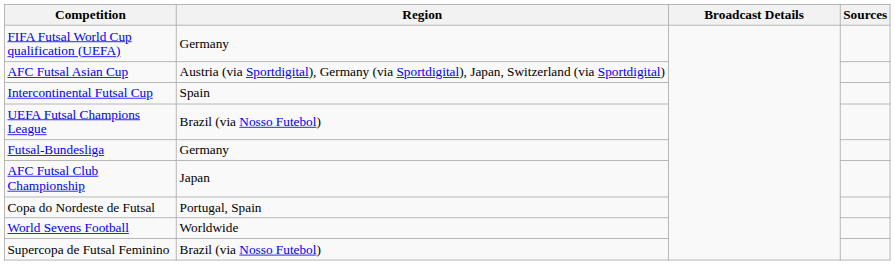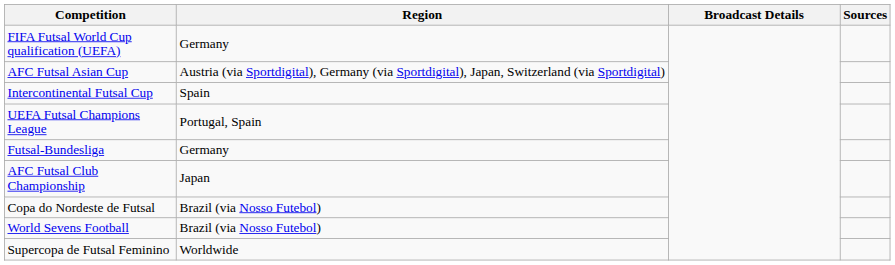UEFA Futsal Champions League | Region: Brazil (via Nosso Futebol) -> Portugal, Spain
Copa do Nordeste de Futsal | Region: Portugal, Spain -> Brazil (via Nosso Futebol)
World Sevens Football | Region: Worldwide -> Brazil (via Nosso Futebol)
Supercopa de Futsal Feminino | Region: Brazil (via Nosso Futebol) -> Worldwide
